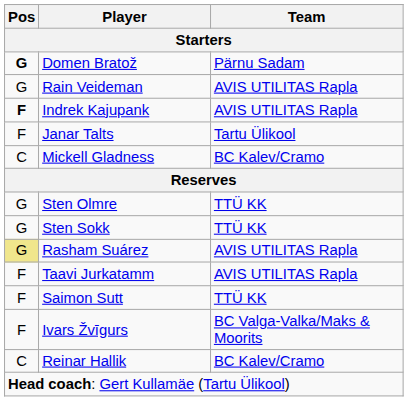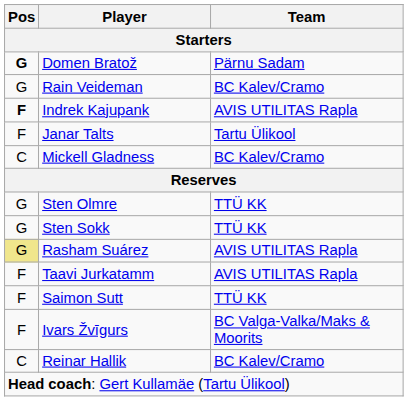Rain Veideman | Team: AVIS UTILITAS Rapla -> BC Kalev/Cramo
